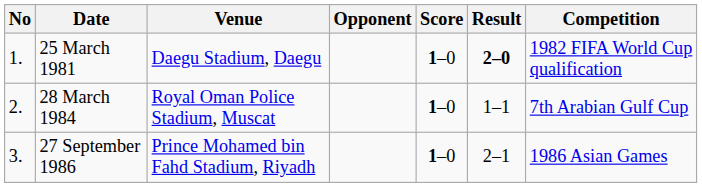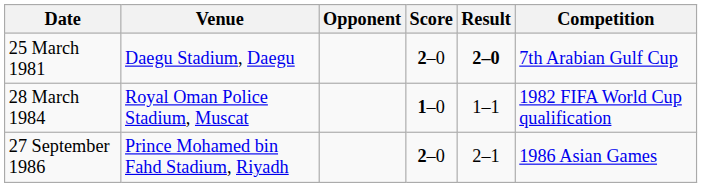- column: No | 1. | 2. | 3.
25 March 1981 | Score: 1–0 -> 2–0
25 March 1981 | Competition: 1982 FIFA World Cup qualification -> 7th Arabian Gulf Cup
28 March 1984 | Competition: 7th Arabian Gulf Cup -> 1982 FIFA World Cup qualification
27 September 1986 | Score: 1–0 -> 2–0
